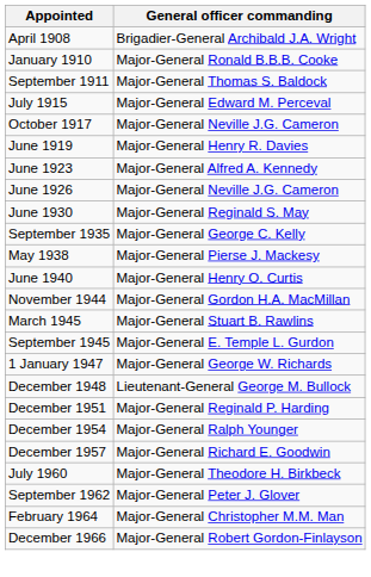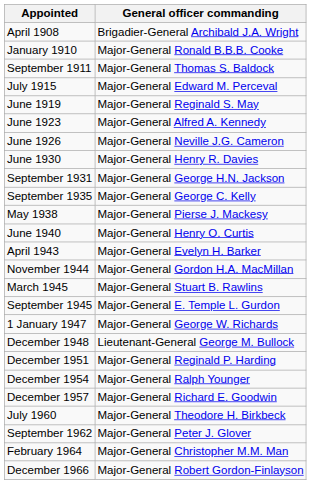- row: October 1917 | Major-General Neville J.G. Cameron
June 1919 | General officer commanding: Major-General Henry R. Davies -> Major-General Reginald S. May
June 1930 | General officer commanding: Major-General Reginald S. May -> Major-General Henry R. Davies
+ row: September 1931 | Major-General George H.N. Jackson
+ row: April 1943 | Major-General Evelyn H. Barker
